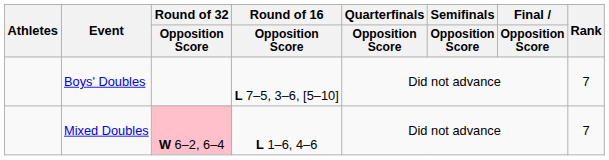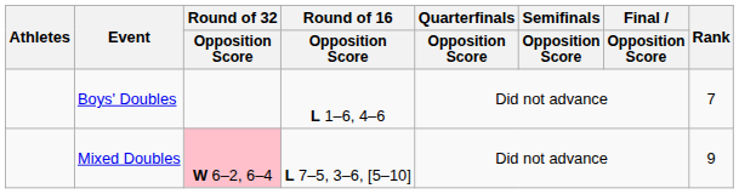Boys' Doubles | Round of 16 / Opposition Score: L 7–5, 3–6, [5–10] -> L 1–6, 4–6
Mixed Doubles | Round of 16 / Opposition Score: L 1–6, 4–6 -> L 7–5, 3–6, [5–10]
Mixed Doubles | Rank: 7 -> 9
